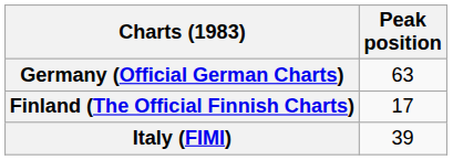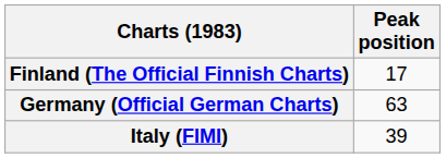rows swapped: Finland (The Official Finnish Charts) <-> Germany (Official German Charts)
